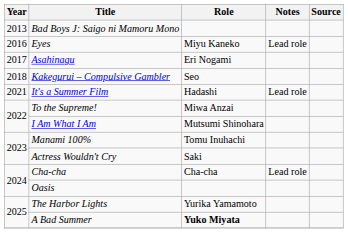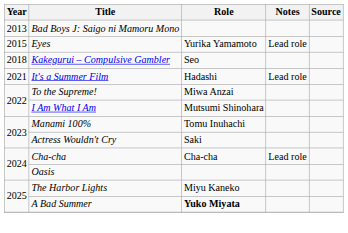Eyes | Year: 2016 -> 2015
Eyes | Role: Miyu Kaneko -> Yurika Yamamoto
- row: 2017 | Asahinagu | Eri Nogami
The Harbor Lights | Role: Yurika Yamamoto -> Miyu Kaneko
